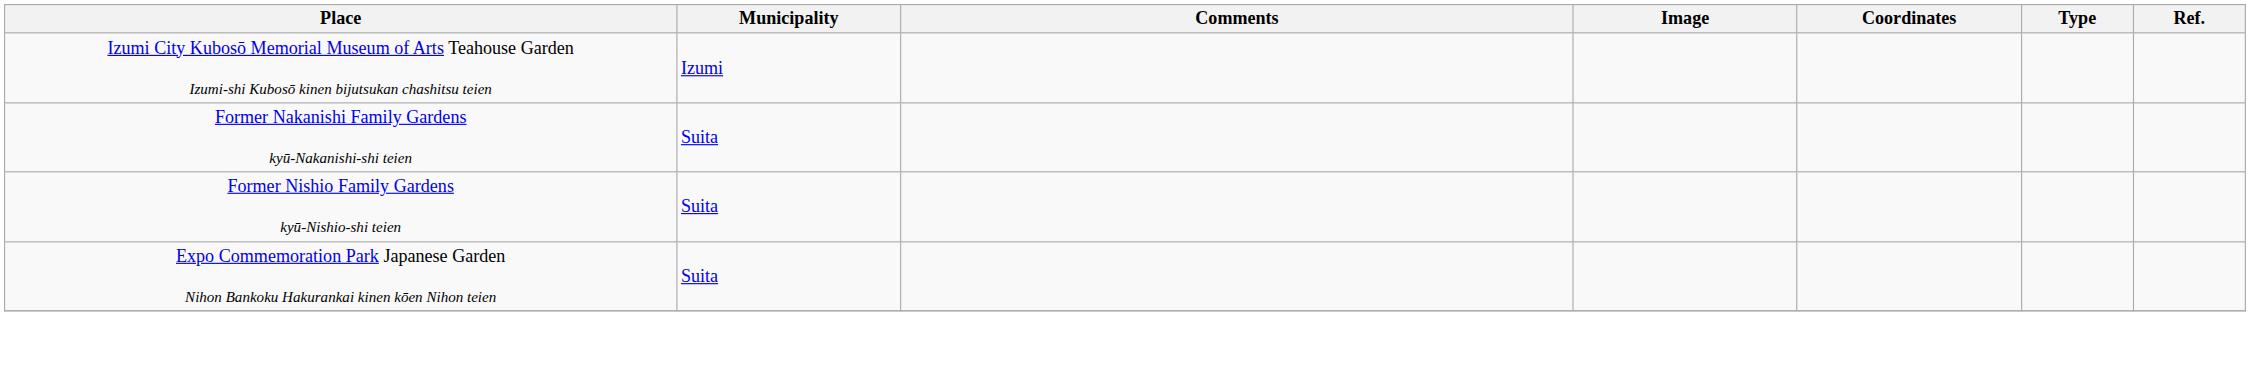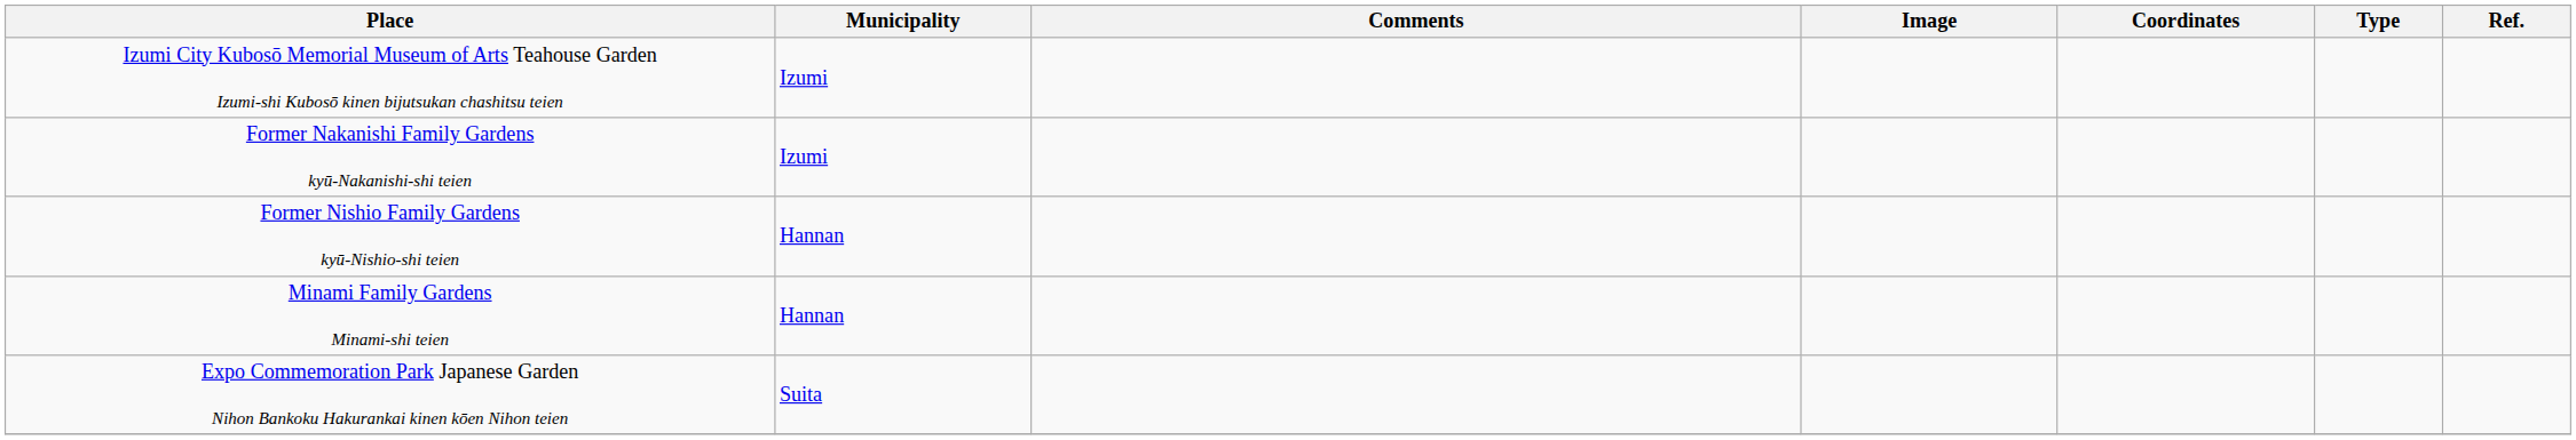Former Nakanishi Family Gardens kyū-Nakanishi-shi teien | Municipality: Suita -> Izumi
Former Nishio Family Gardens kyū-Nishio-shi teien | Municipality: Suita -> Hannan
+ row: Minami Family Gardens Minami-shi teien | Hannan
